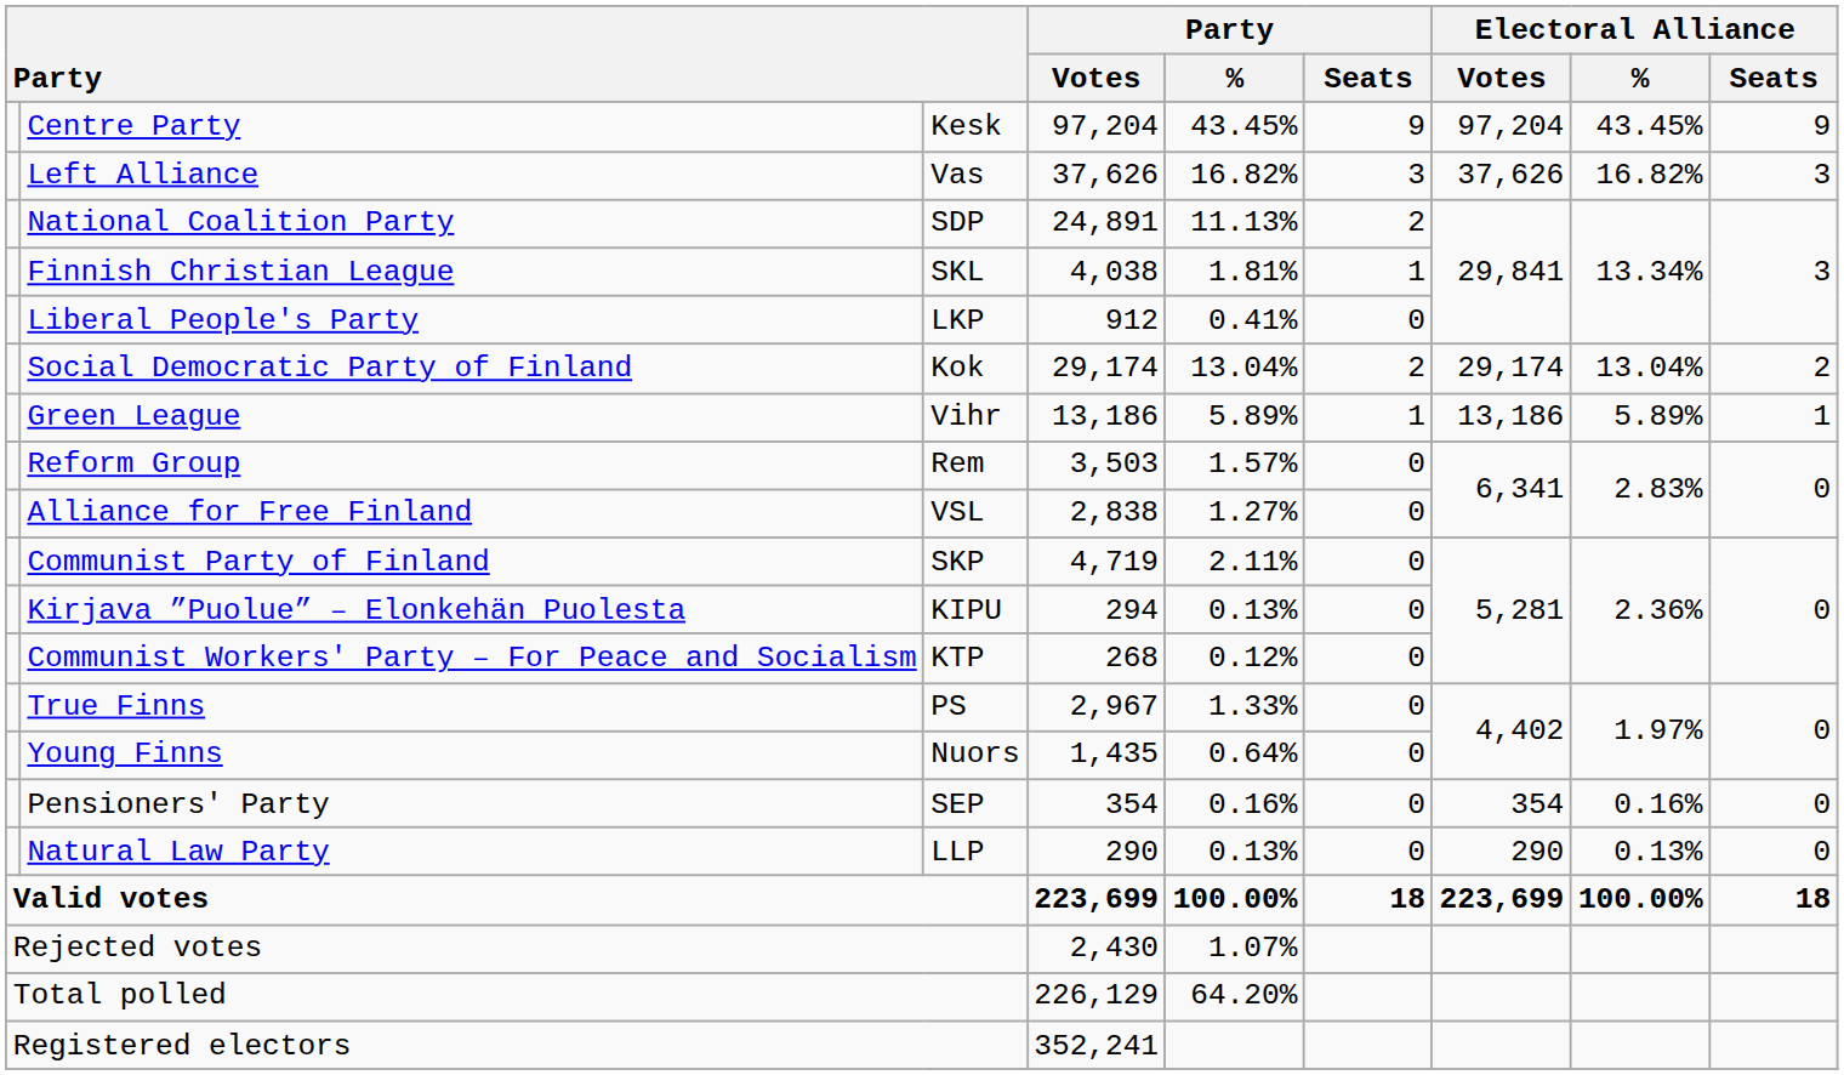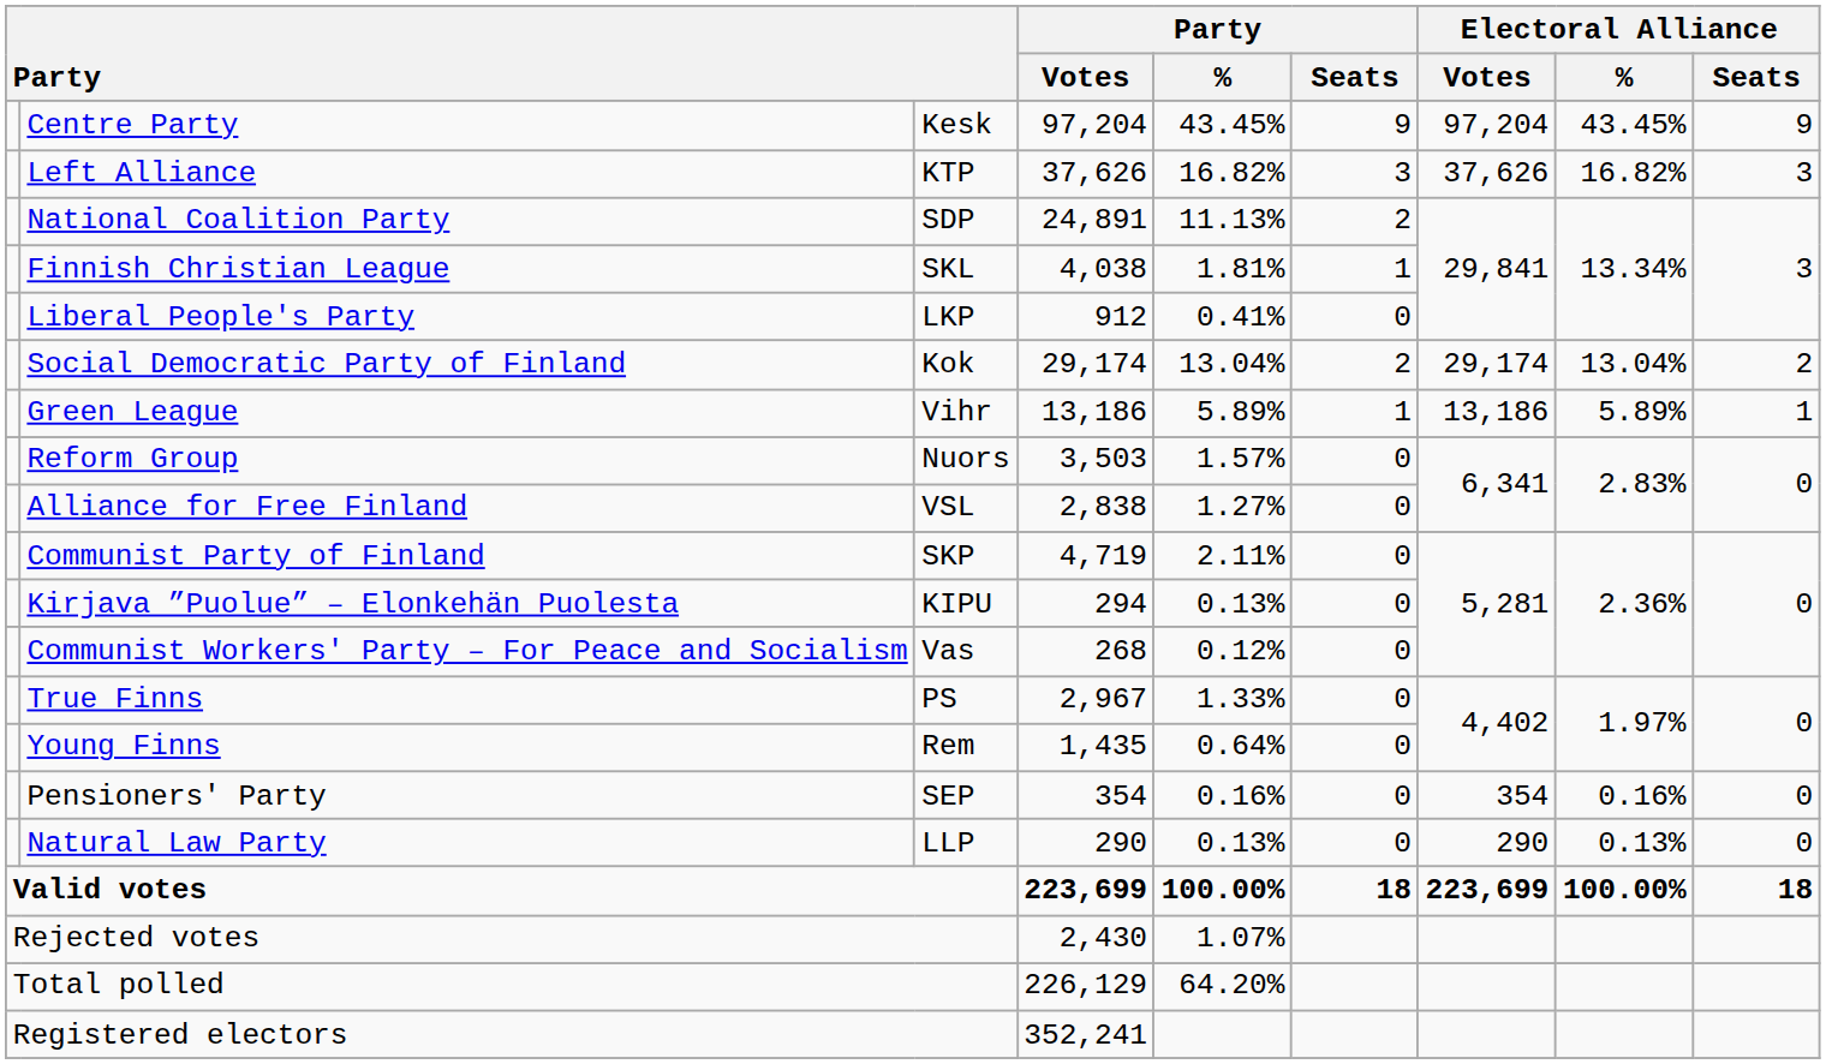Left Alliance | column 3: Vas -> KTP
Reform Group | column 3: Rem -> Nuors
Communist Workers' Party – For Peace and Socialism | column 3: KTP -> Vas
Young Finns | column 3: Nuors -> Rem
